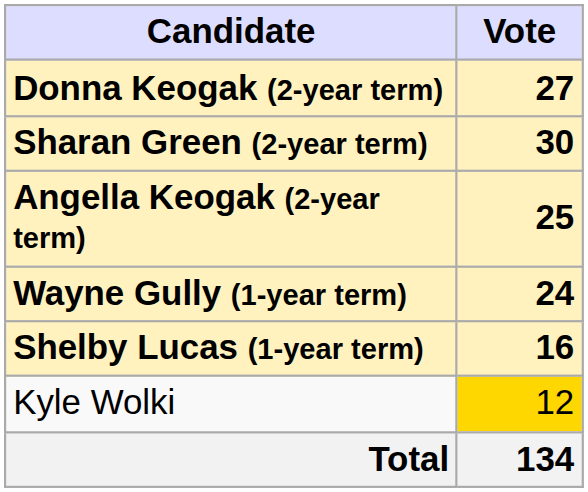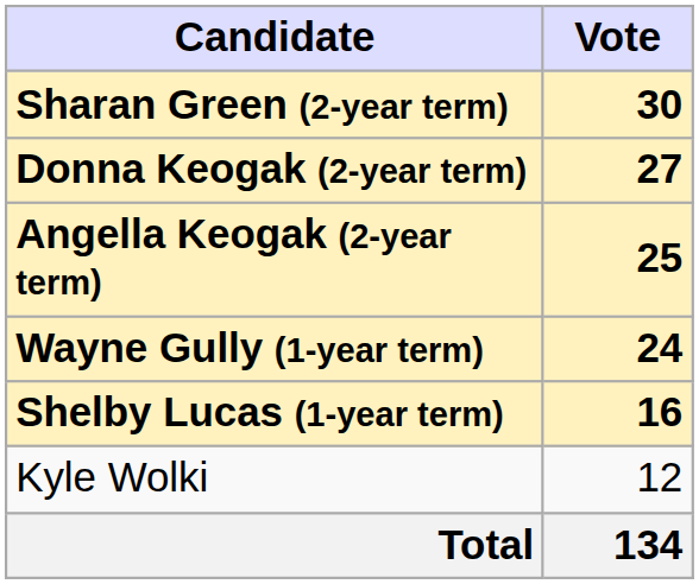rows swapped: Sharan Green (2-year term) <-> Donna Keogak (2-year term)
Kyle Wolki | Vote: gold background -> no background
